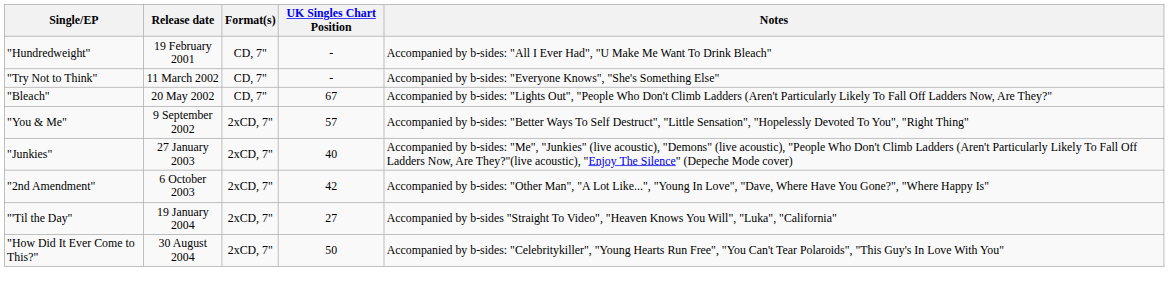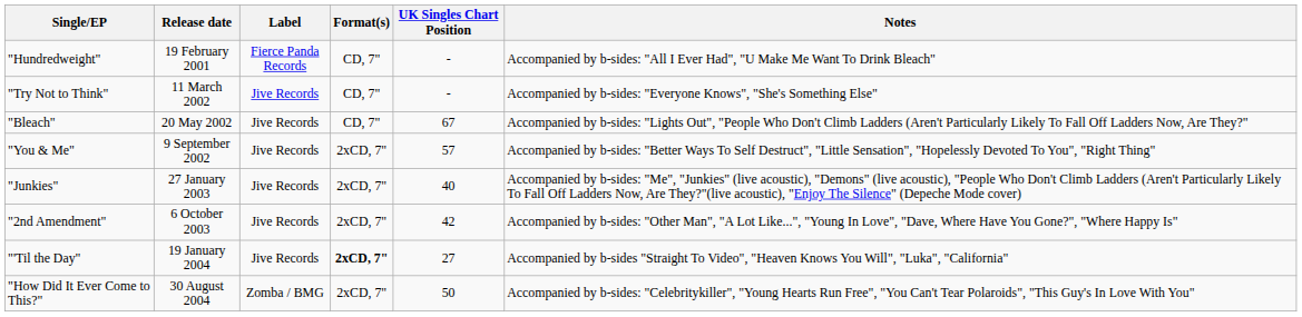+ column: Label | Fierce Panda Records | Jive Records | Jive Records | Jive Records | Jive Records | Jive Records | Jive Records | Zomba / BMG
"'Til the Day" | Format(s): normal -> bold
